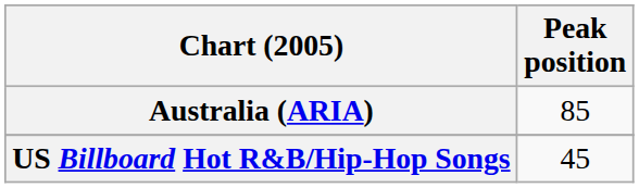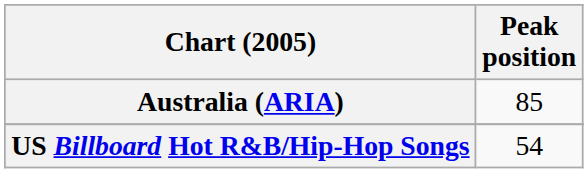US Billboard Hot R&B/Hip-Hop Songs | Peak position: 45 -> 54
